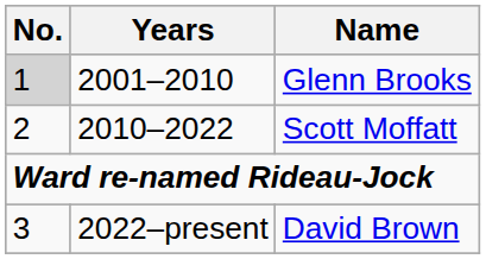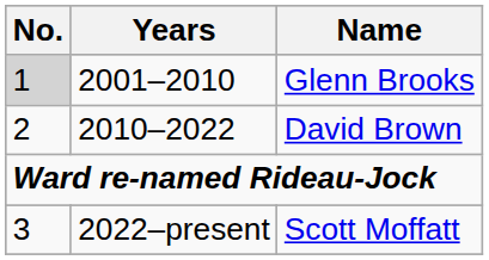2010–2022 | Name: Scott Moffatt -> David Brown
2022–present | Name: David Brown -> Scott Moffatt
